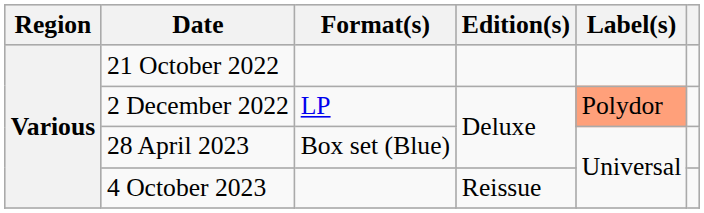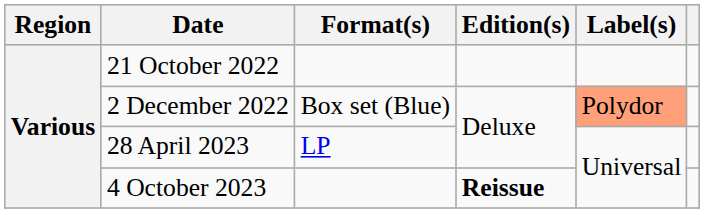2 December 2022 | Format(s): LP -> Box set (Blue)
28 April 2023 | Format(s): Box set (Blue) -> LP
4 October 2023 | Edition(s): normal -> bold
